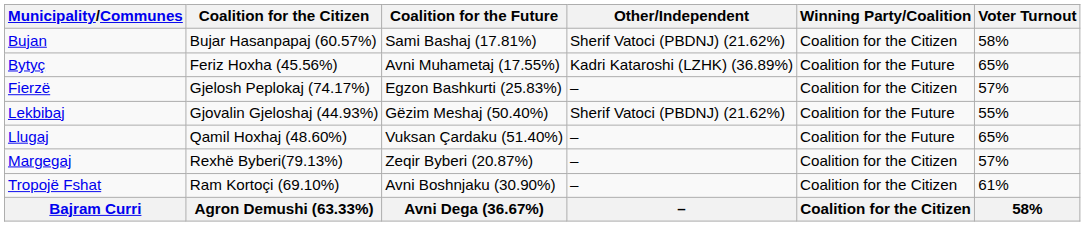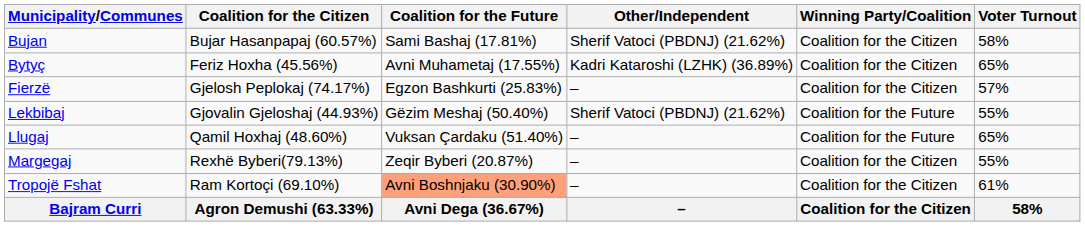Bytyç | Winning Party/Coalition: Coalition for the Future -> Coalition for the Citizen
Margegaj | Voter Turnout: 57% -> 55%
Tropojë Fshat | Coalition for the Future: no background -> lightsalmon background
